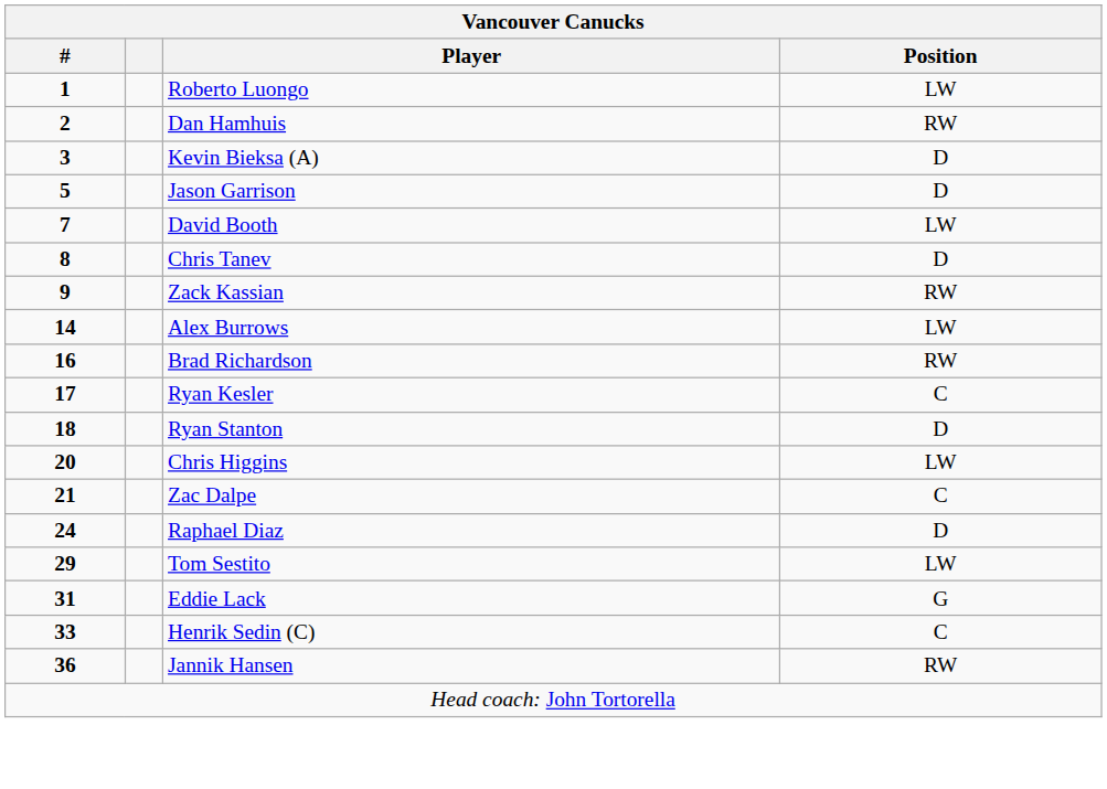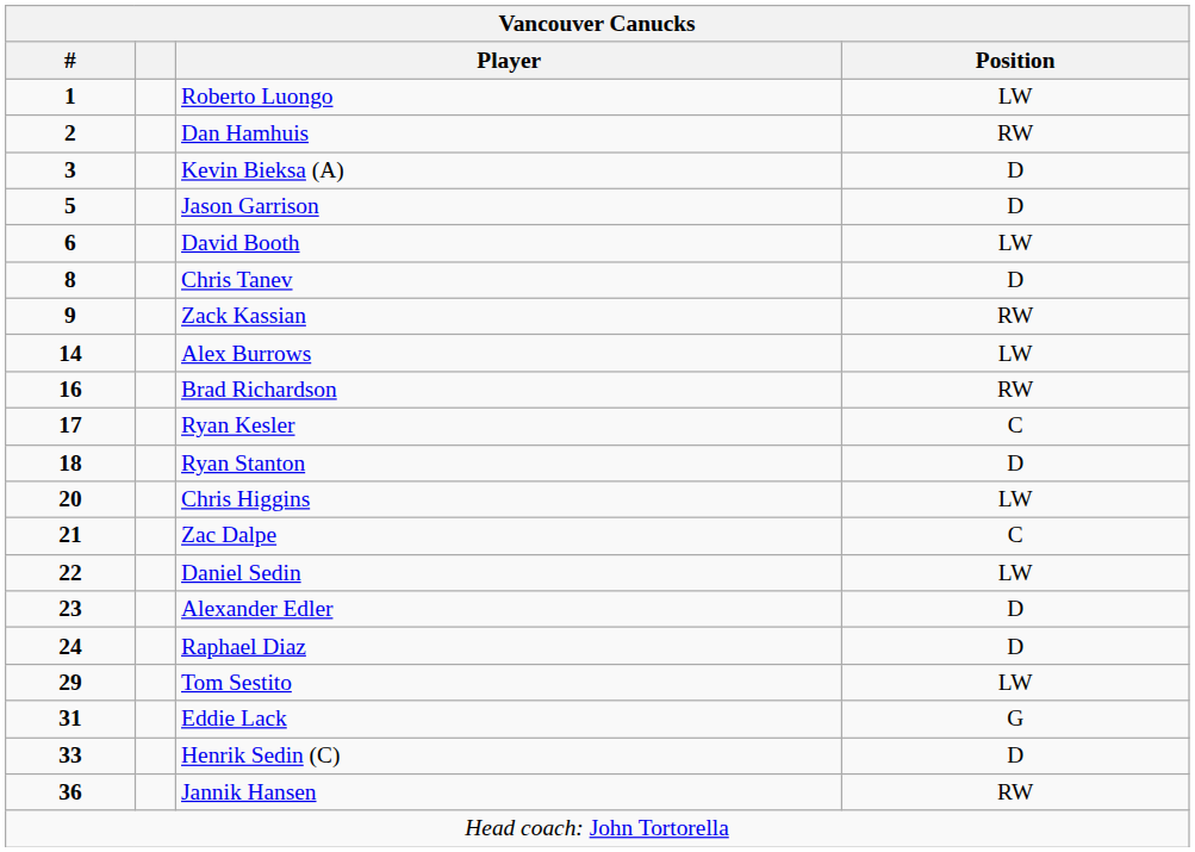David Booth | #: 7 -> 6
+ row: 22 | Daniel Sedin | LW
+ row: 23 | Alexander Edler | D
Henrik Sedin (C) | Position: C -> D
